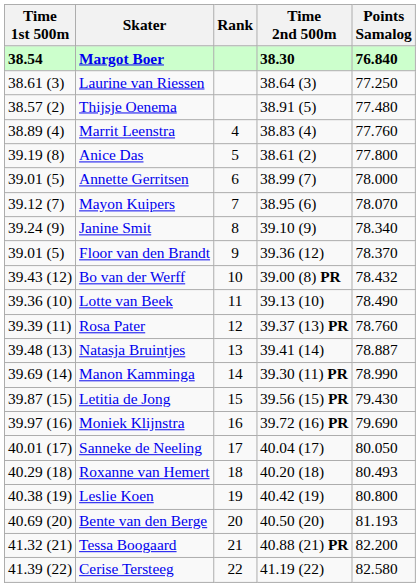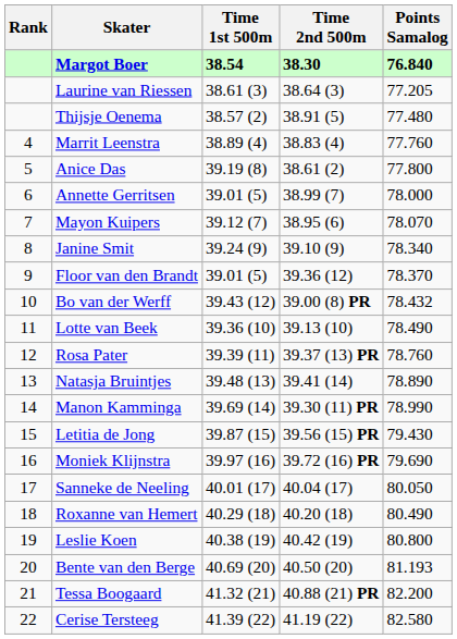columns swapped: Rank <-> Time 1st 500m
Laurine van Riessen | Points Samalog: 77.250 -> 77.205
Natasja Bruintjes | Points Samalog: 78.887 -> 78.890
Roxanne van Hemert | Points Samalog: 80.493 -> 80.490
